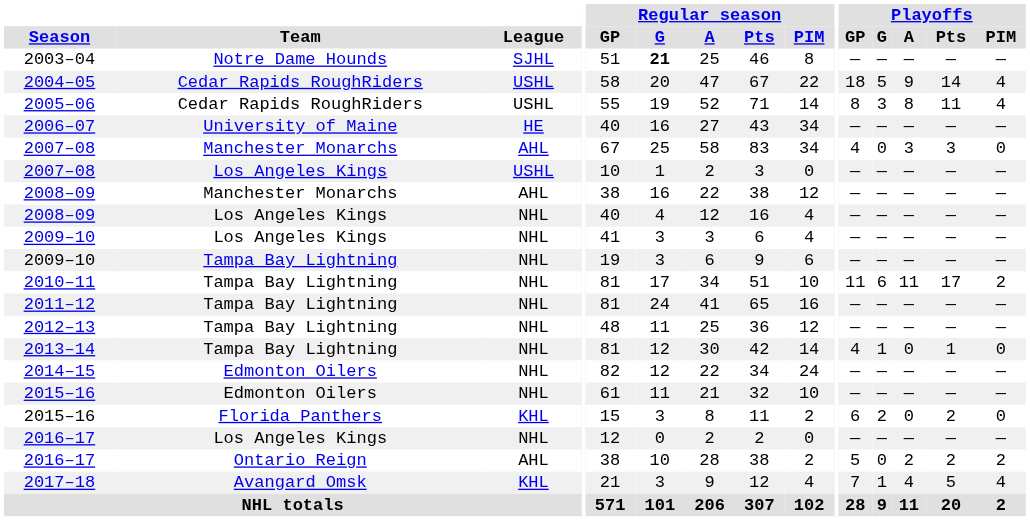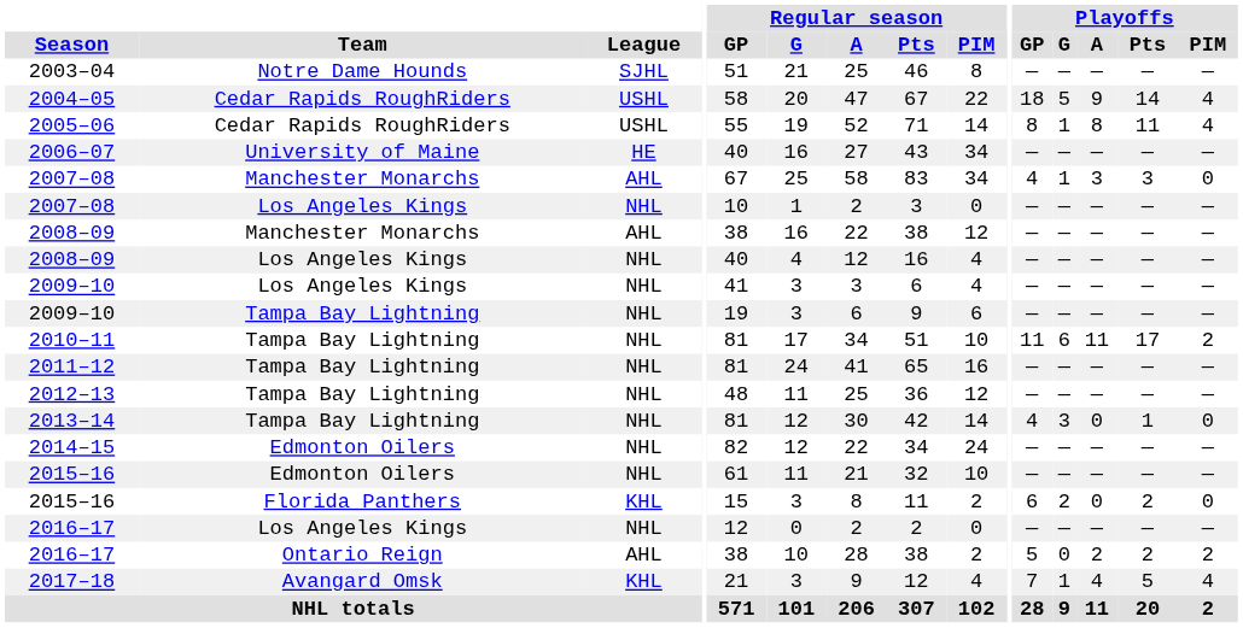2003–04 | Regular season / G: bold -> normal
2005–06 | Playoffs / G: 3 -> 1
2007–08 / Manchester Monarchs | Playoffs / G: 0 -> 1
2007–08 / Los Angeles Kings | League: USHL -> NHL
2013–14 | Playoffs / G: 1 -> 3
